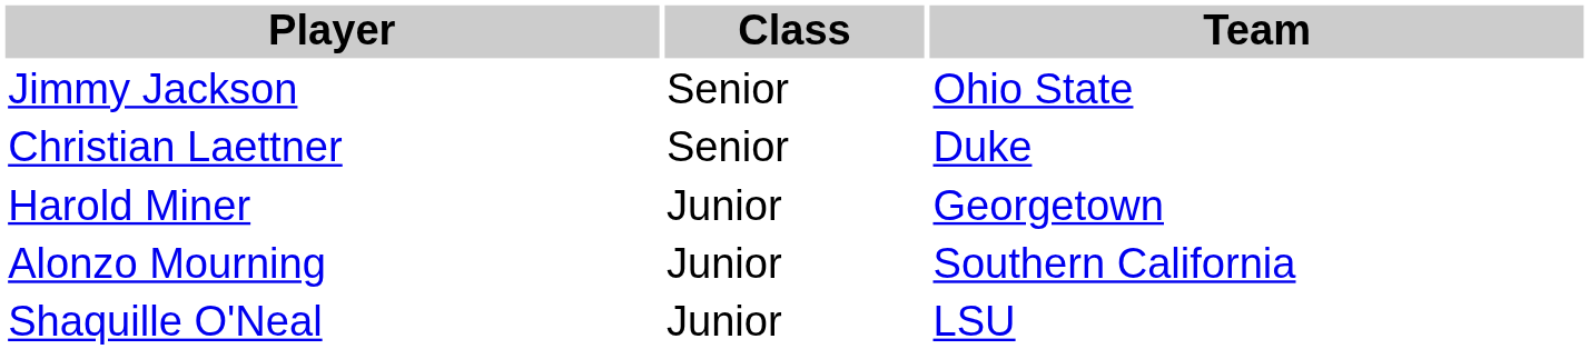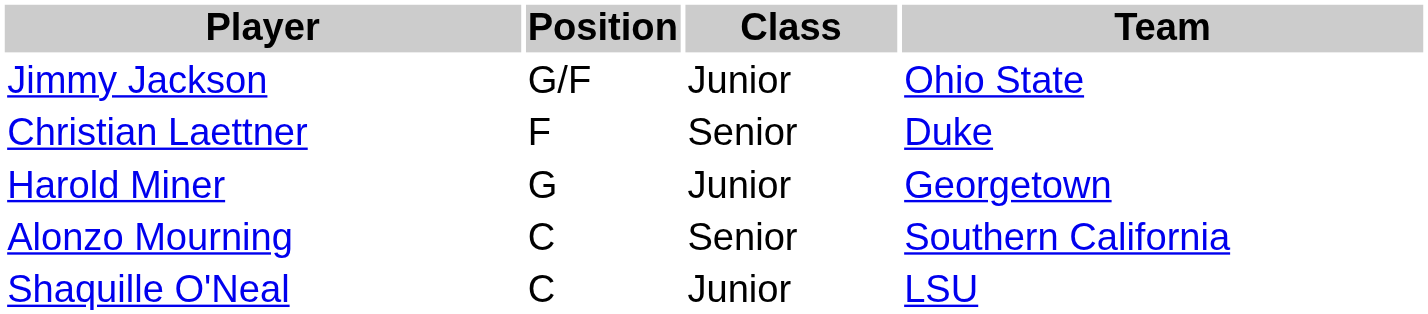+ column: Position | G/F | F | G | C | C
Jimmy Jackson | Class: Senior -> Junior
Alonzo Mourning | Class: Junior -> Senior
